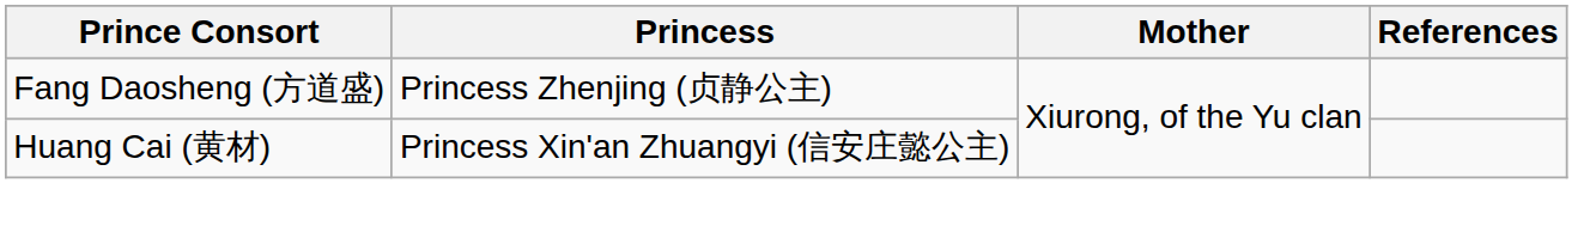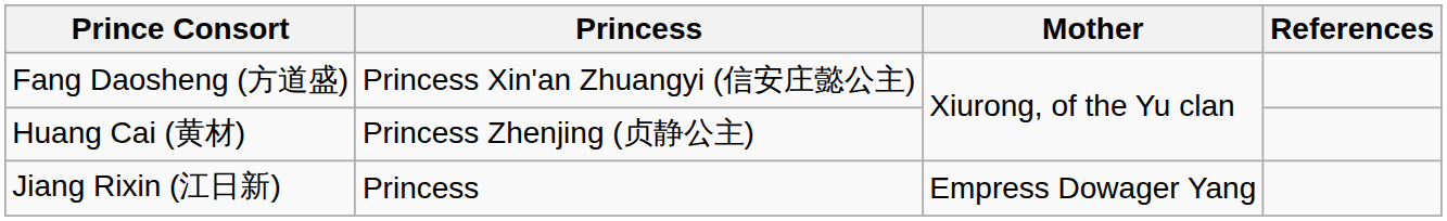Fang Daosheng (方道盛) | Princess: Princess Zhenjing (贞静公主) -> Princess Xin'an Zhuangyi (信安庄懿公主)
Huang Cai (黄材) | Princess: Princess Xin'an Zhuangyi (信安庄懿公主) -> Princess Zhenjing (贞静公主)
+ row: Jiang Rixin (江日新) | Princess | Empress Dowager Yang
